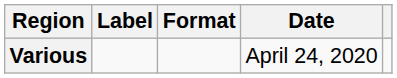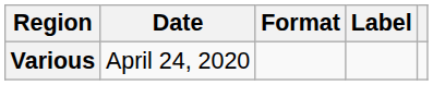columns swapped: Date <-> Label
